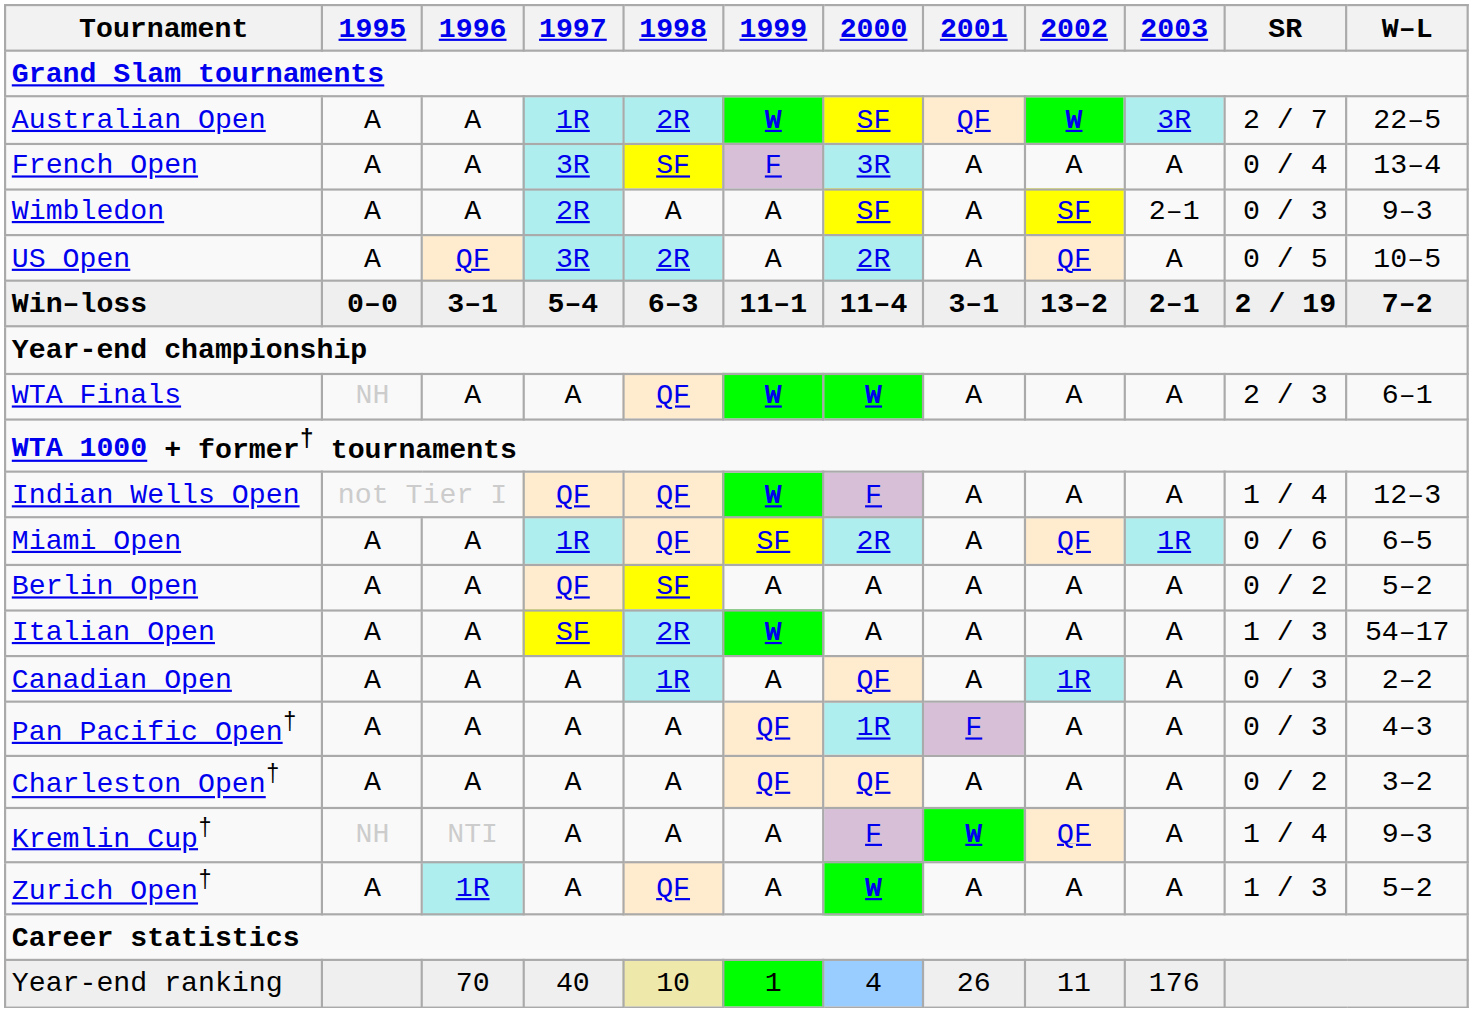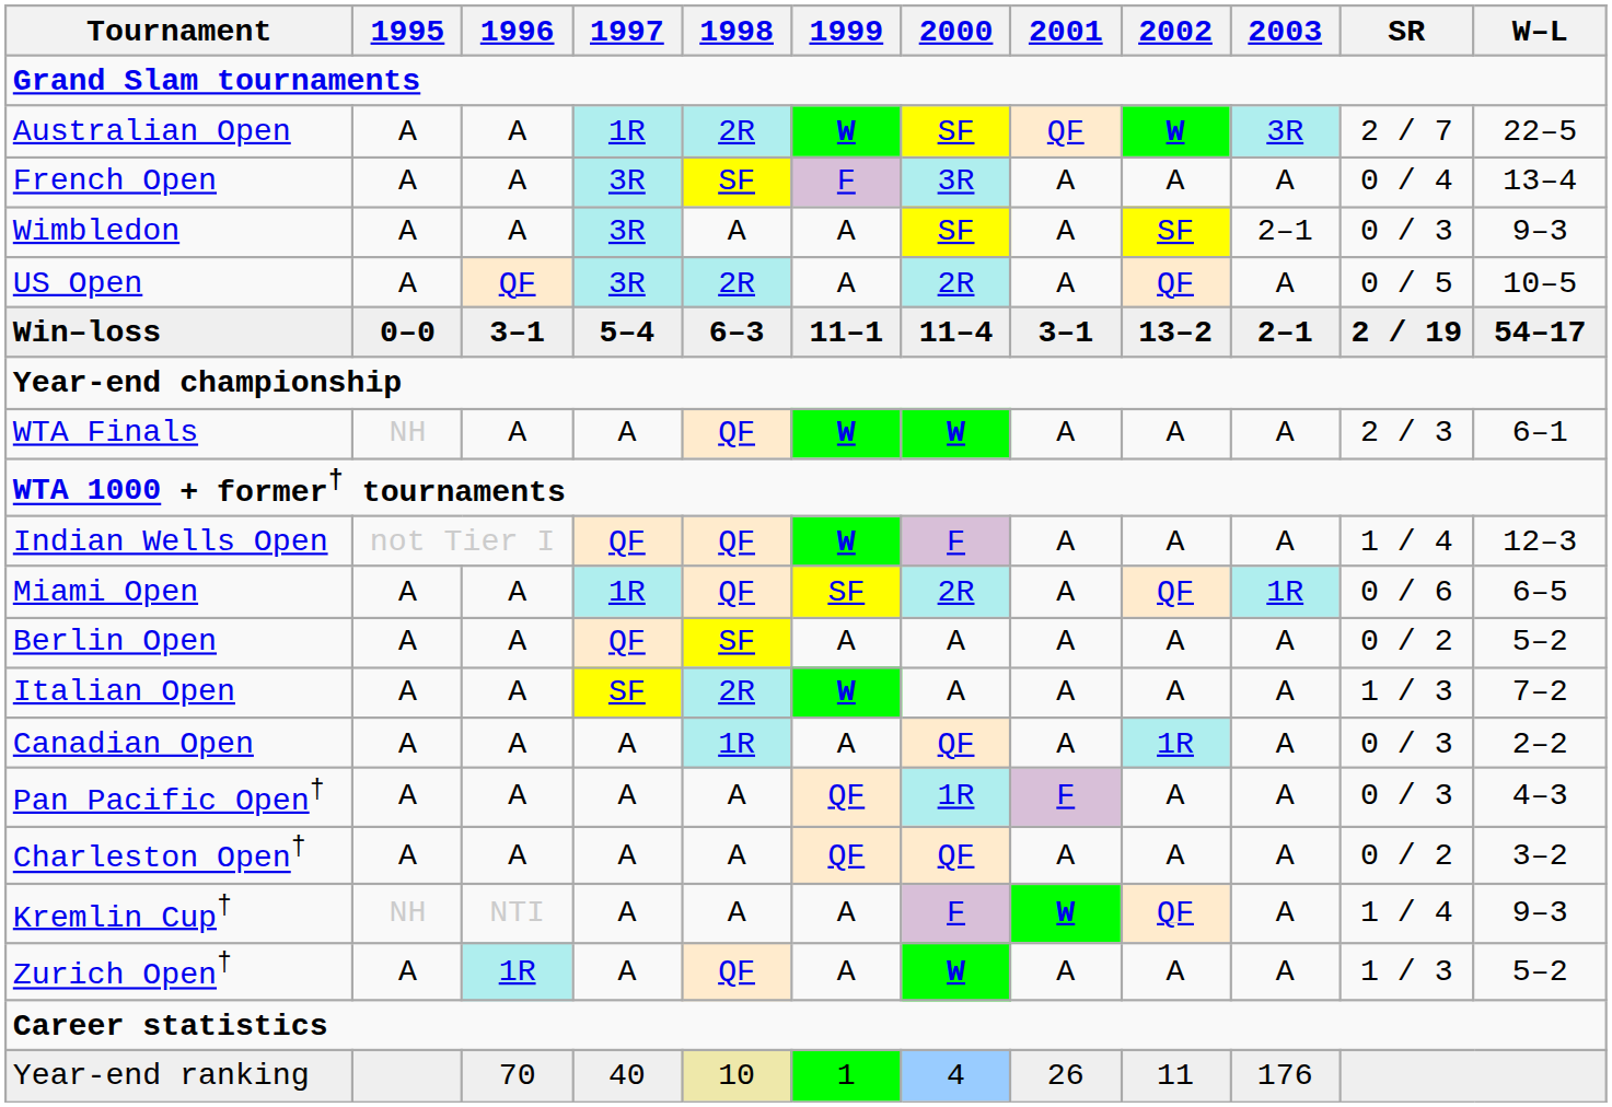Wimbledon | 1997: 2R -> 3R
Win–loss | W–L: 7–2 -> 54–17
Italian Open | W–L: 54–17 -> 7–2
